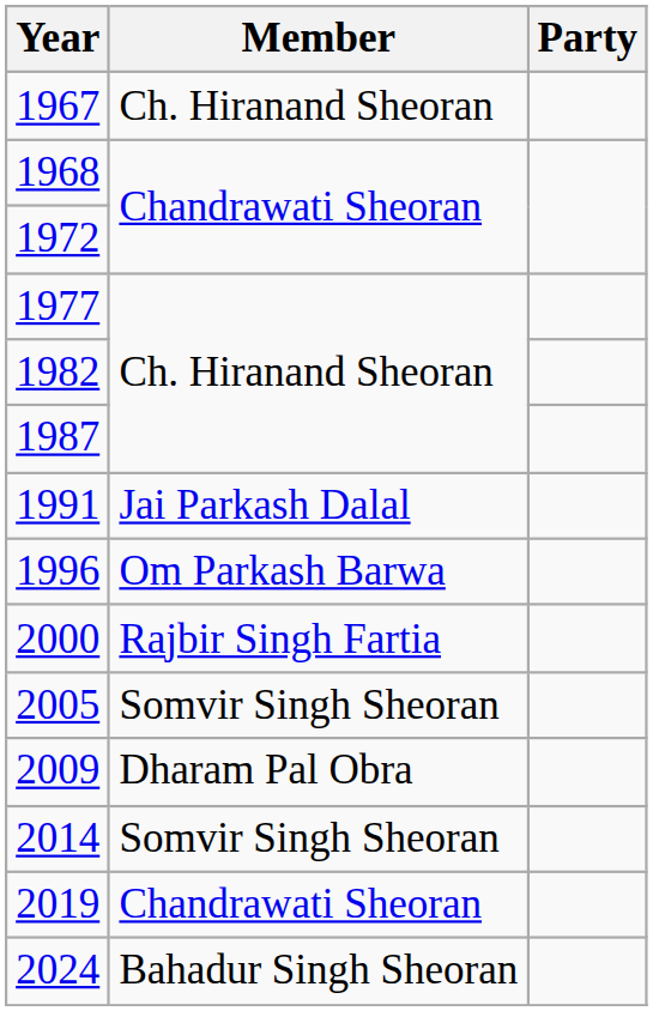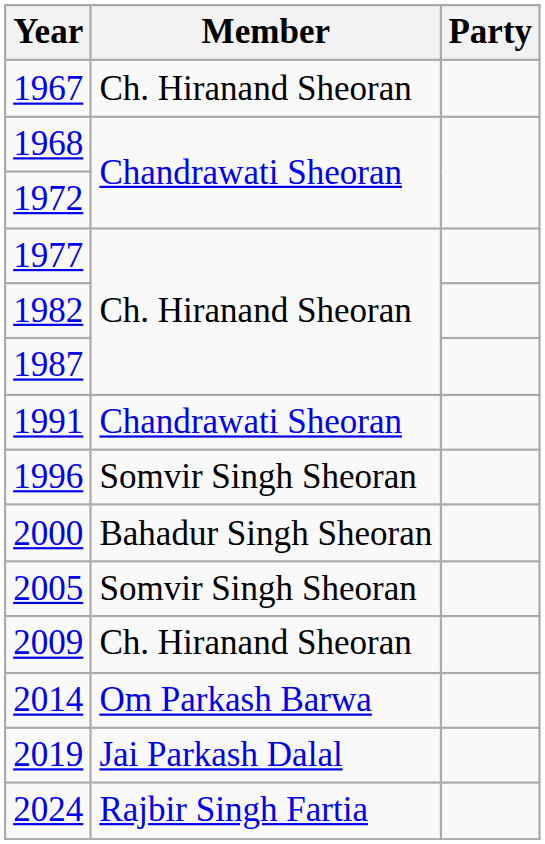1991 | Member: Jai Parkash Dalal -> Chandrawati Sheoran
1996 | Member: Om Parkash Barwa -> Somvir Singh Sheoran
2000 | Member: Rajbir Singh Fartia -> Bahadur Singh Sheoran
2009 | Member: Dharam Pal Obra -> Ch. Hiranand Sheoran
2014 | Member: Somvir Singh Sheoran -> Om Parkash Barwa
2019 | Member: Chandrawati Sheoran -> Jai Parkash Dalal
2024 | Member: Bahadur Singh Sheoran -> Rajbir Singh Fartia
